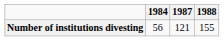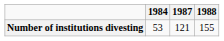Number of institutions divesting | 1984: 56 -> 53
